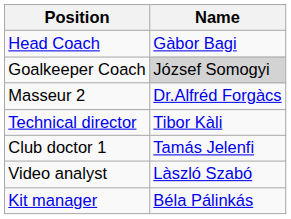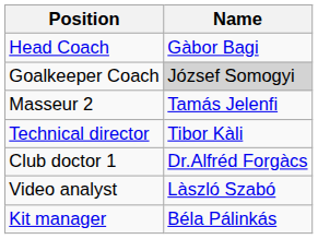Masseur 2 | Name: Dr.Alfréd Forgàcs -> Tamás Jelenfi
Club doctor 1 | Name: Tamás Jelenfi -> Dr.Alfréd Forgàcs
